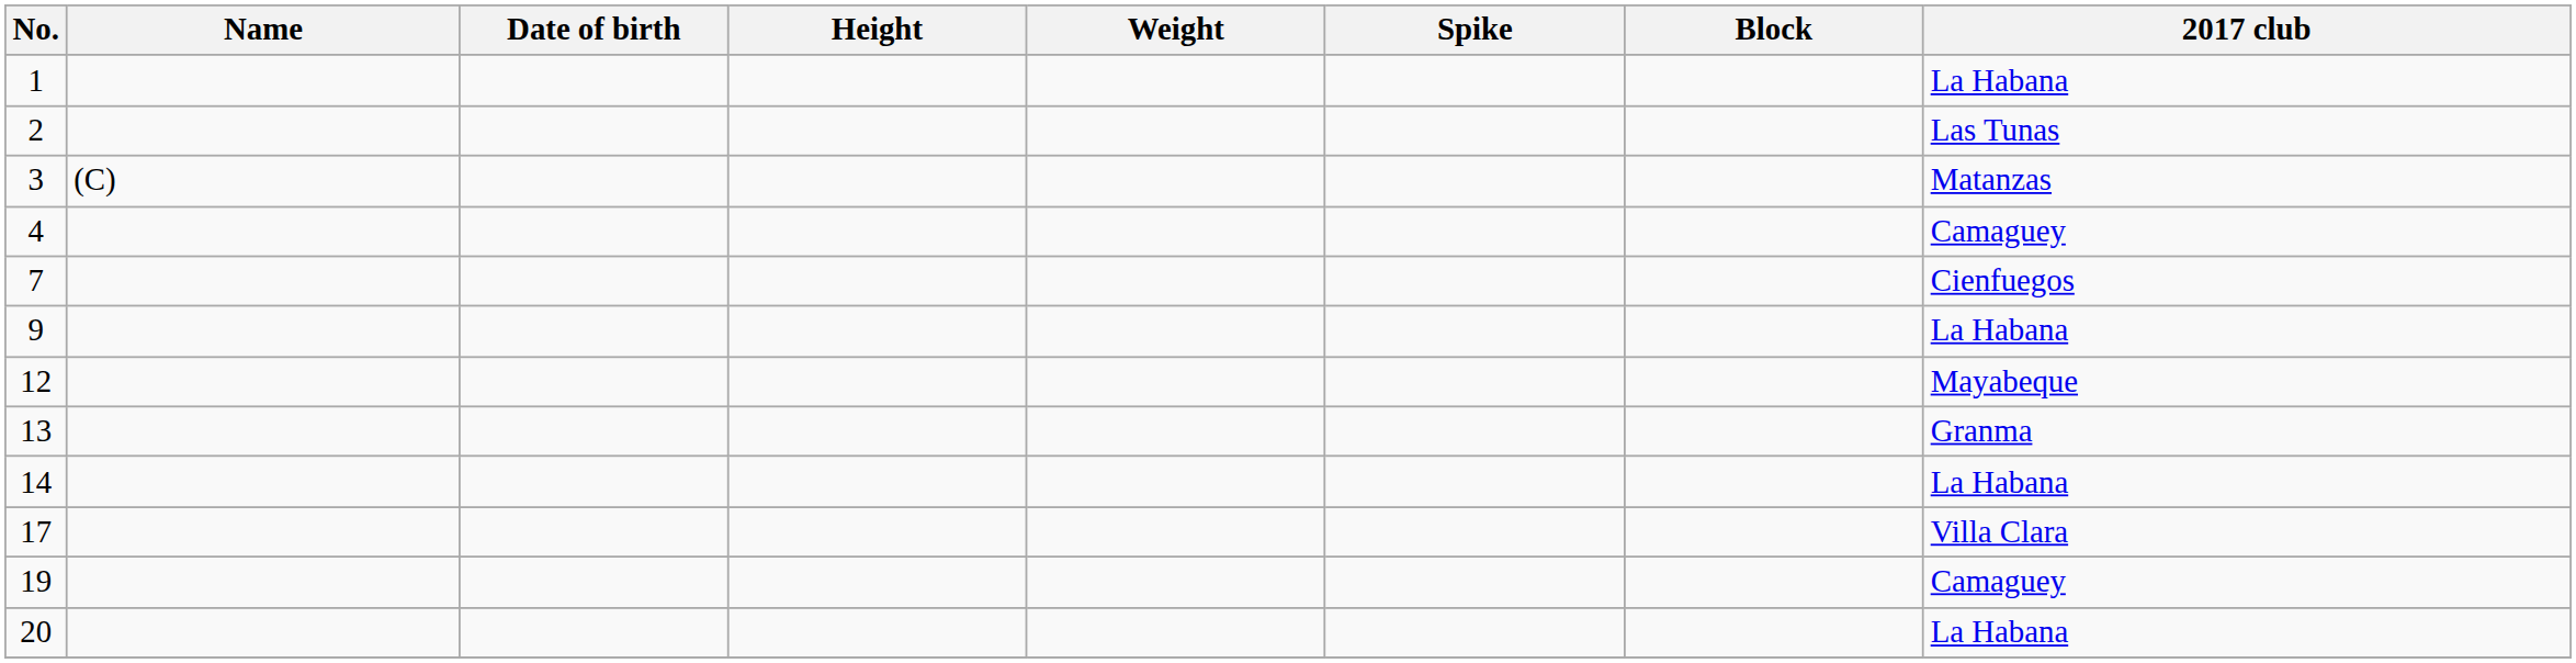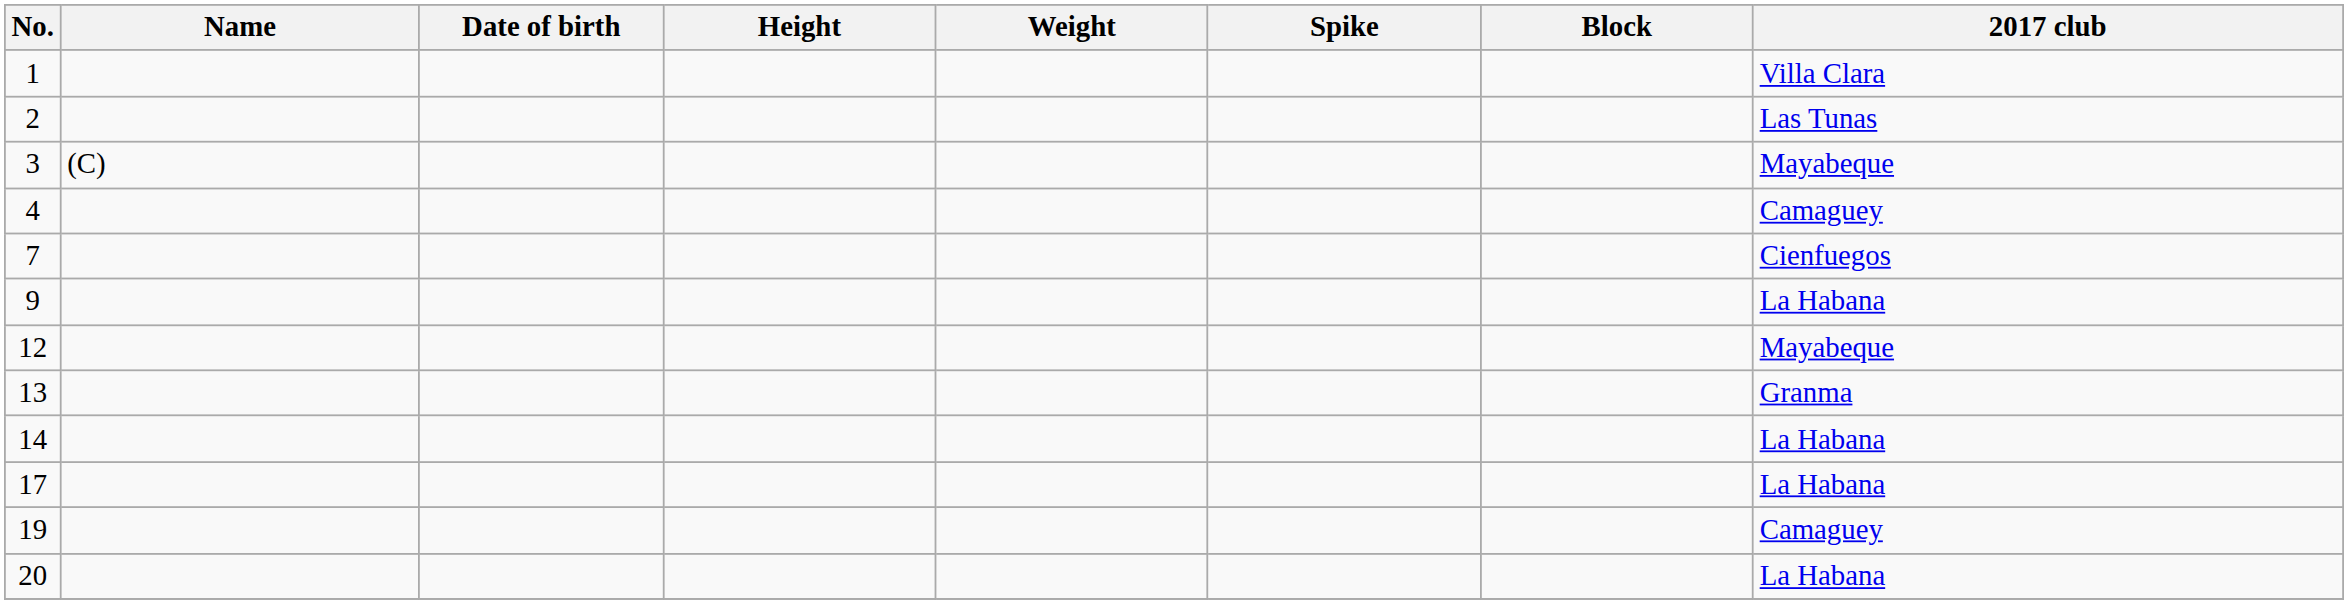1 | 2017 club: La Habana -> Villa Clara
3 | 2017 club: Matanzas -> Mayabeque
17 | 2017 club: Villa Clara -> La Habana
